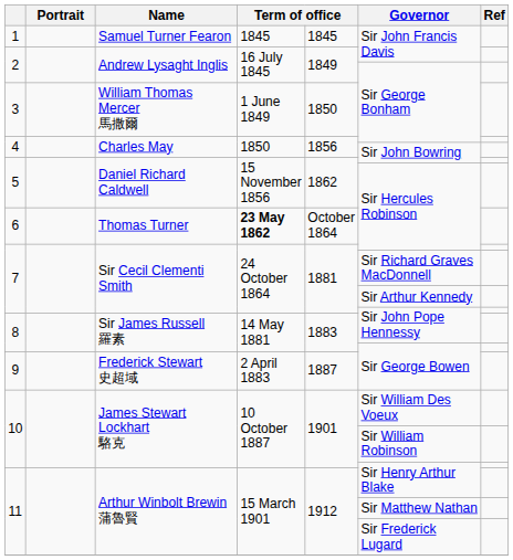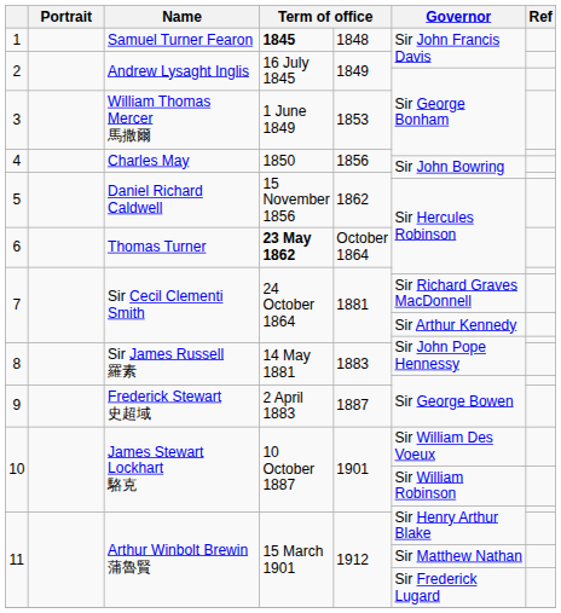1 | column 4: normal -> bold
1 | column 5: 1845 -> 1848
3 | column 5: 1850 -> 1853
